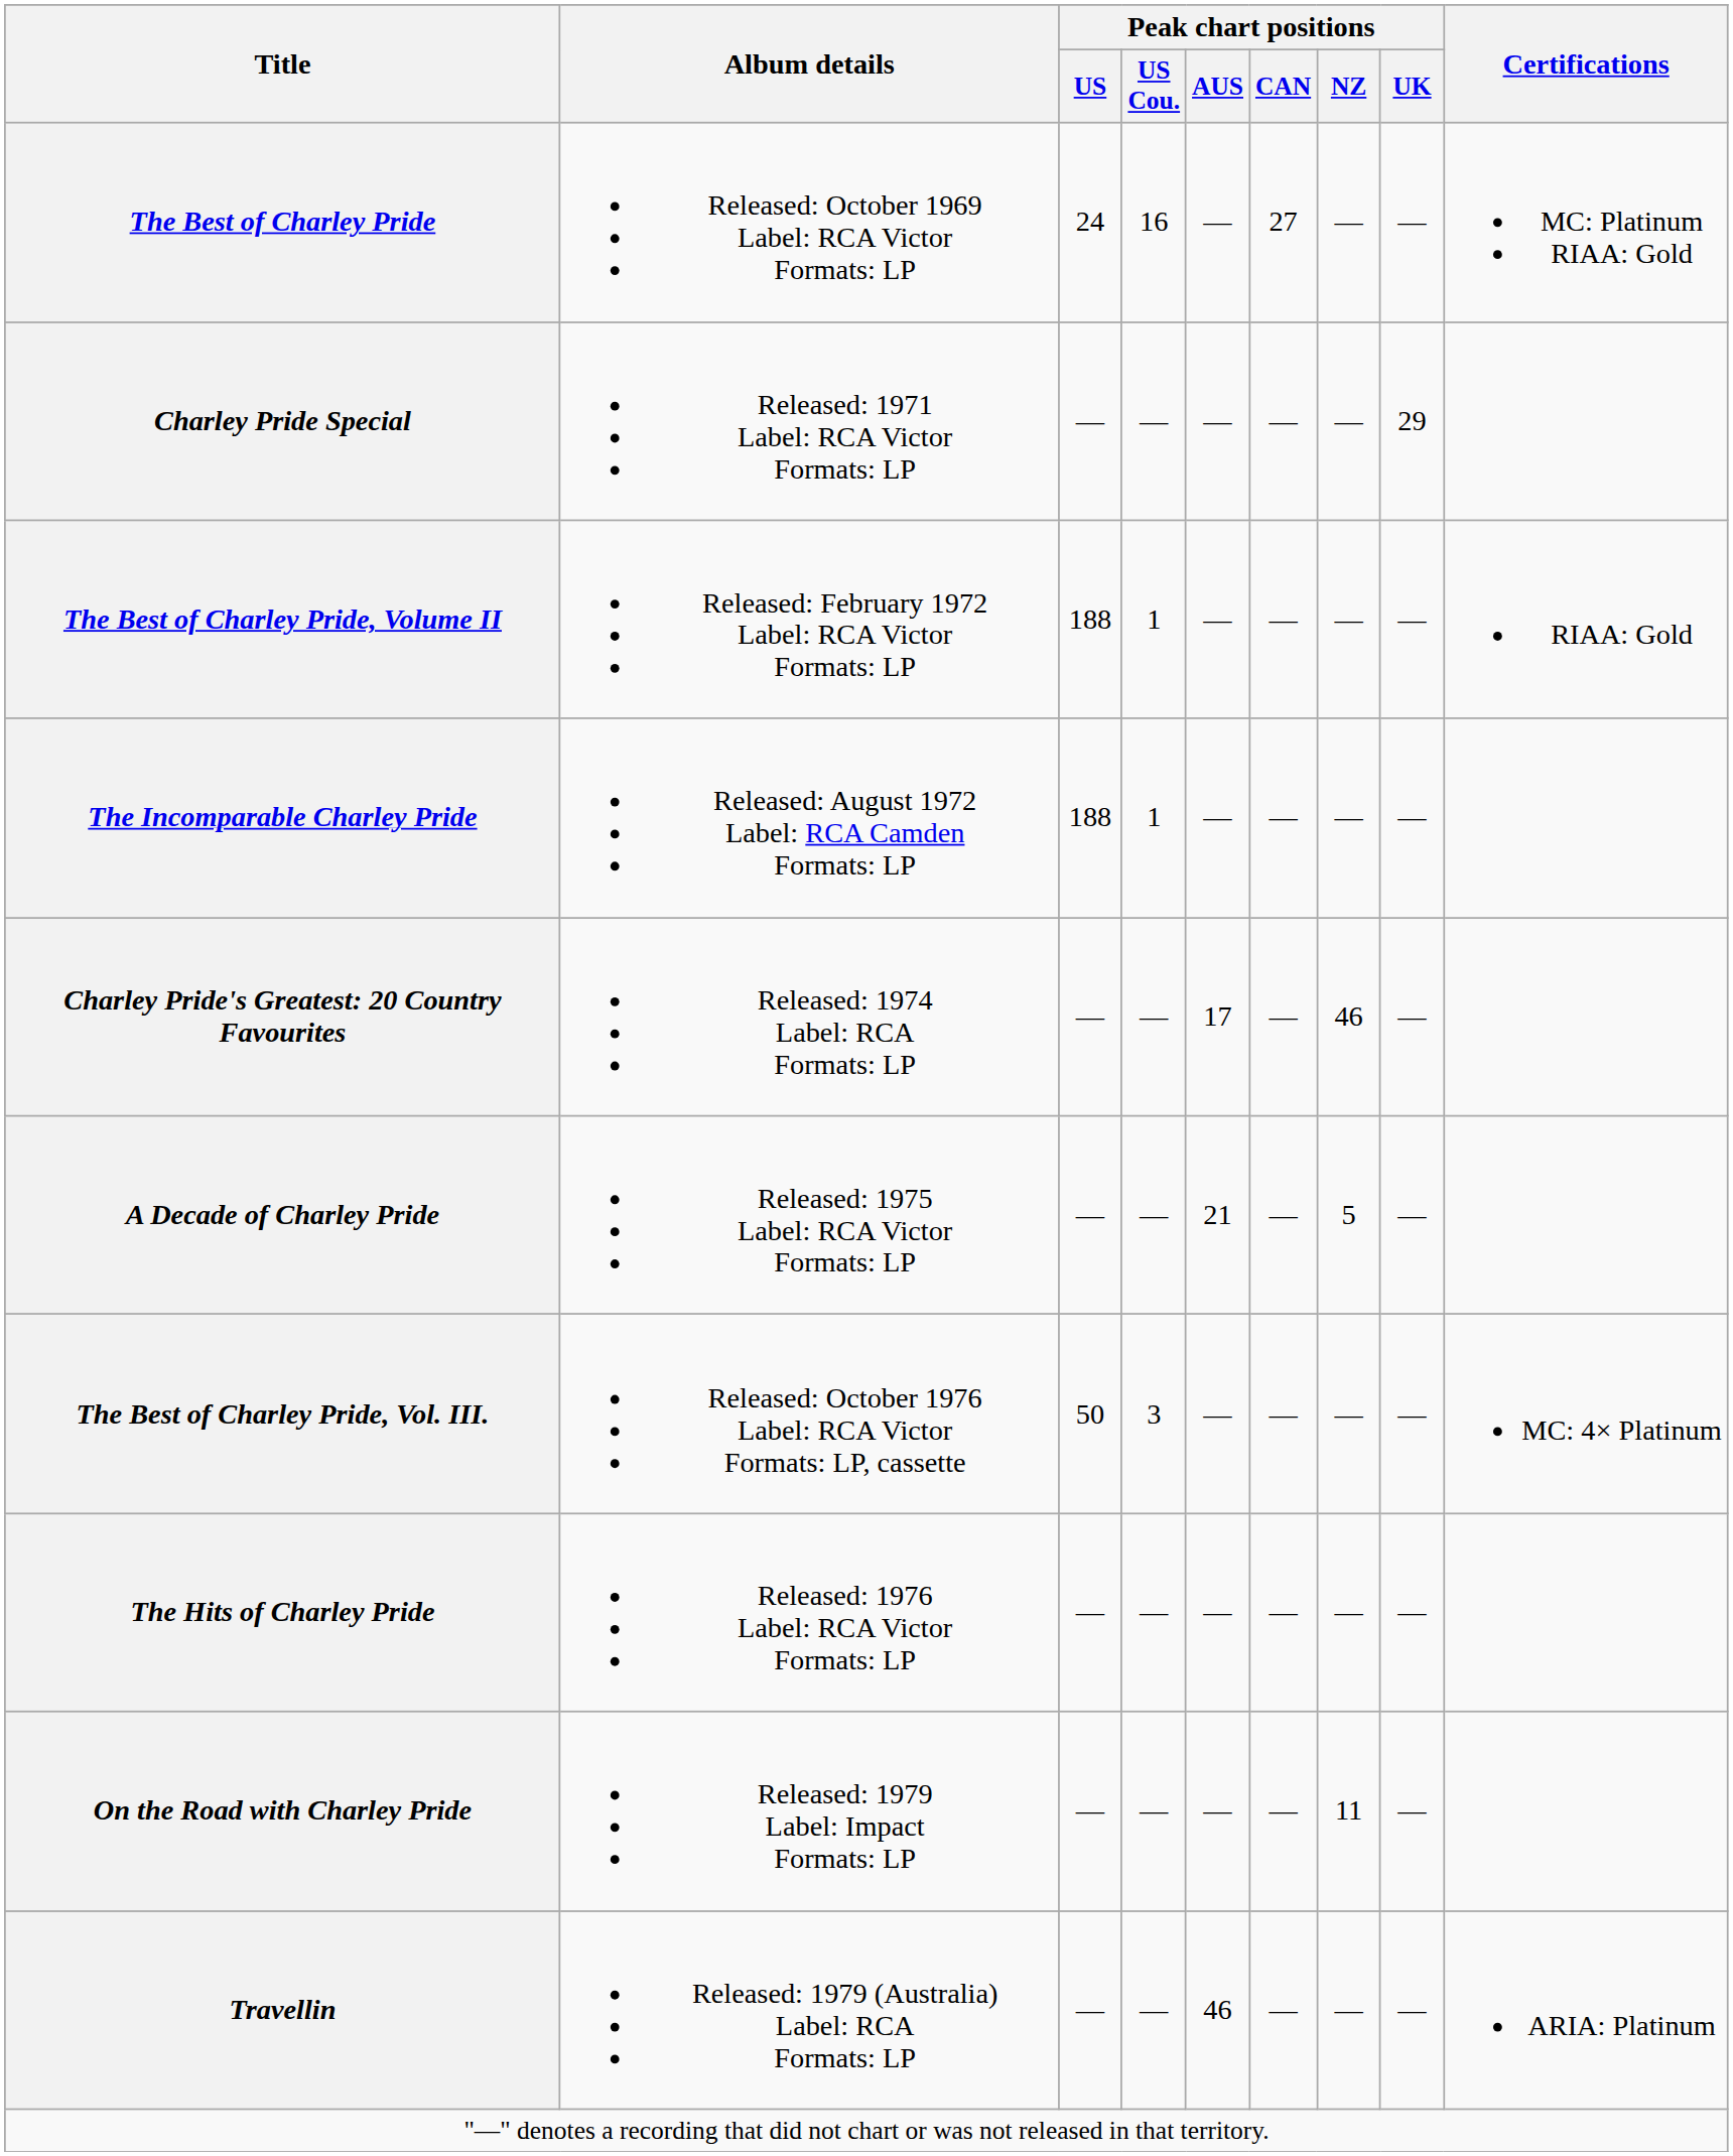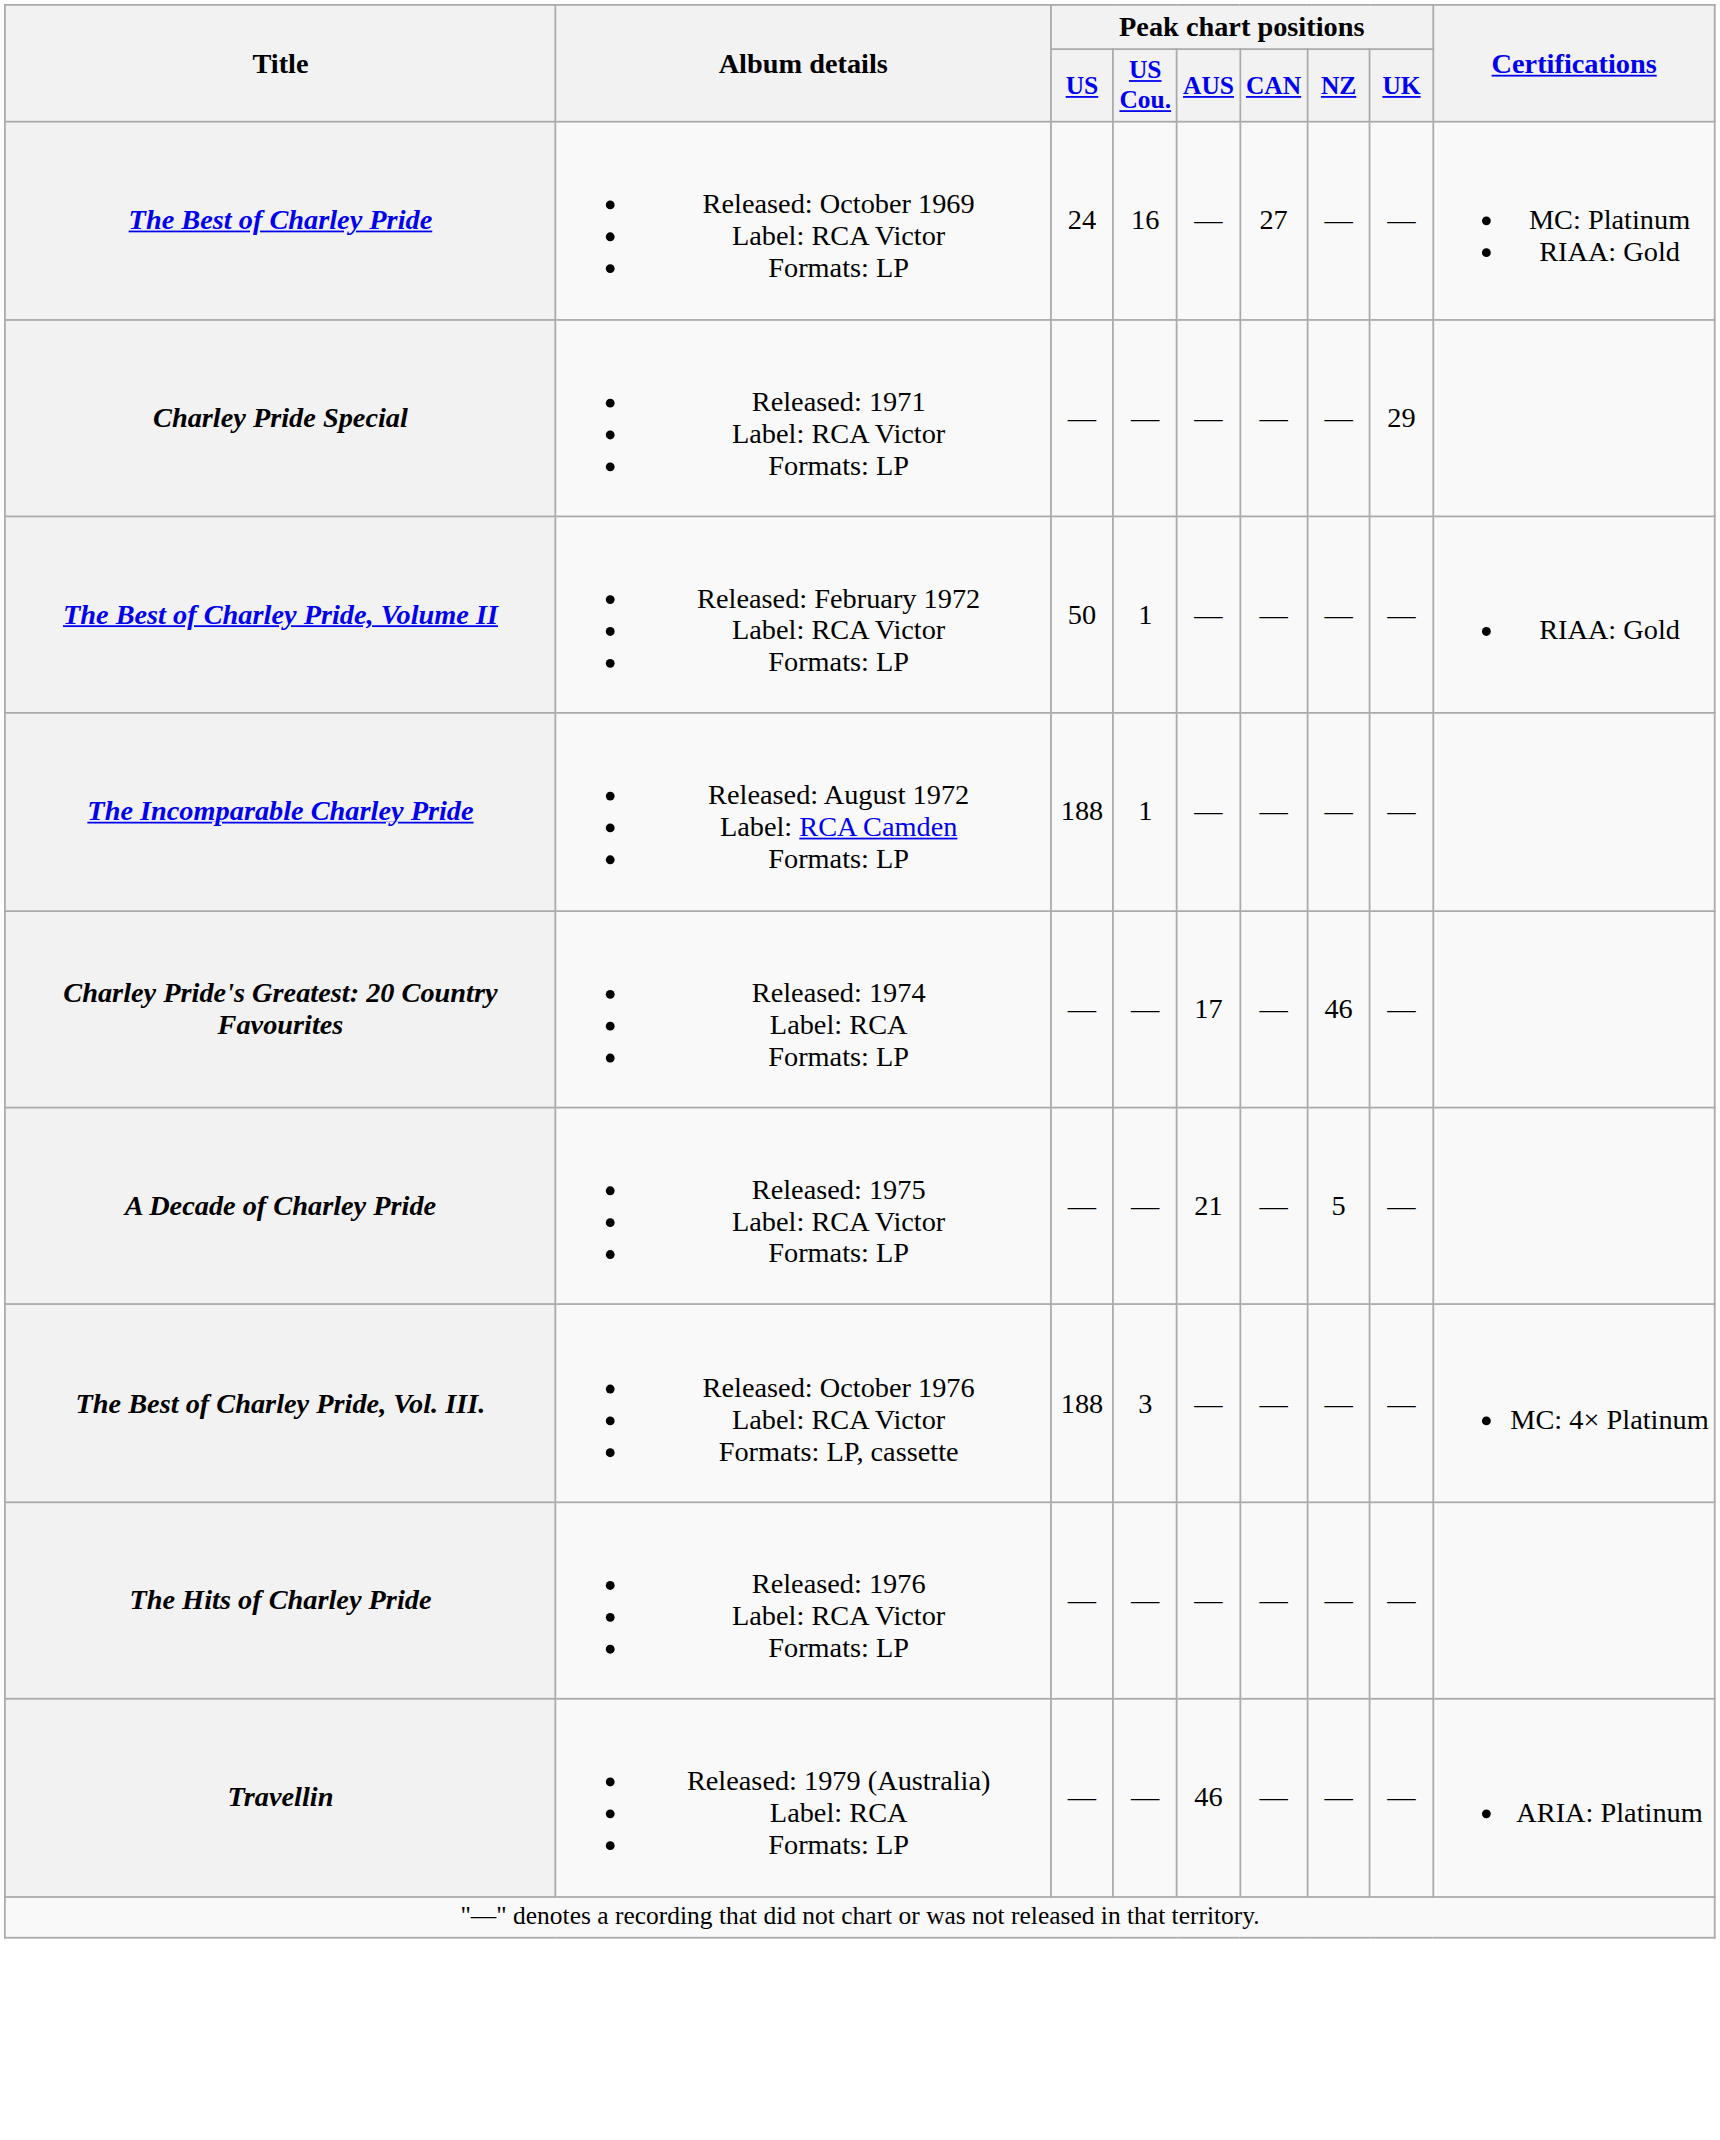The Best of Charley Pride, Volume II | Peak chart positions / US: 188 -> 50
The Best of Charley Pride, Vol. III. | Peak chart positions / US: 50 -> 188
- row: On the Road with Charley Pride | Released: 1979 Label: Impact Formats: LP | — | — | — | — | 11 | —
